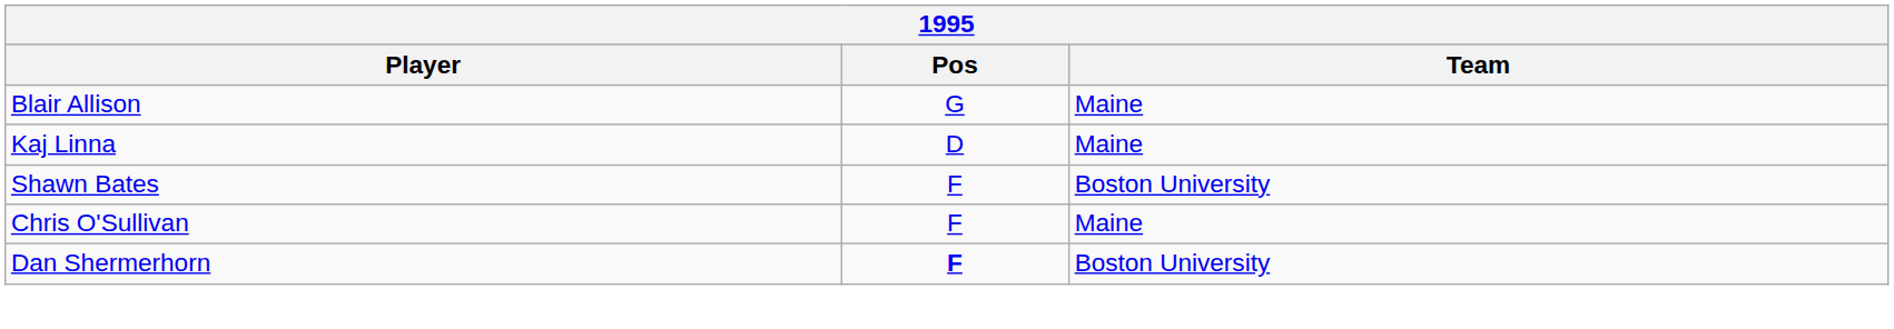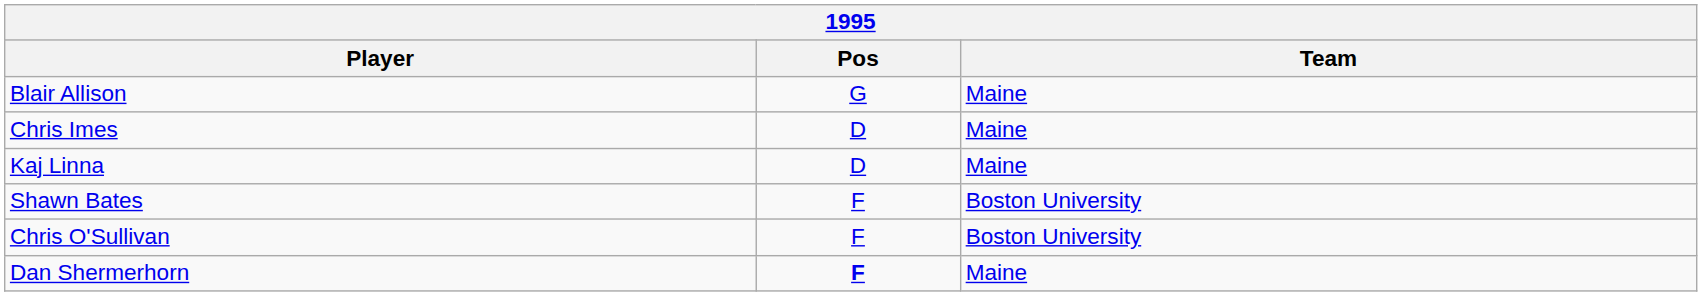+ row: Chris Imes | D | Maine
Chris O'Sullivan | Team: Maine -> Boston University
Dan Shermerhorn | Team: Boston University -> Maine
